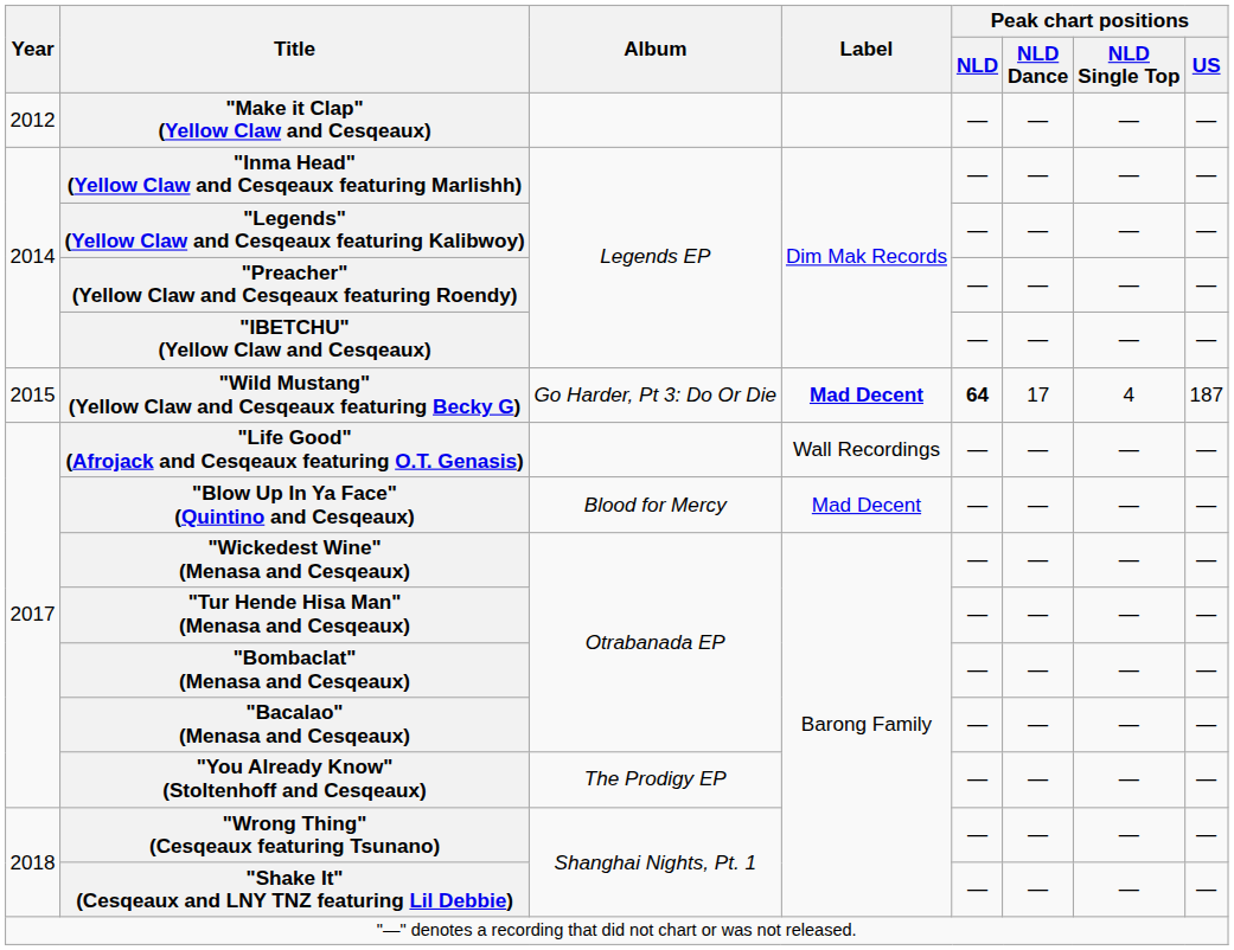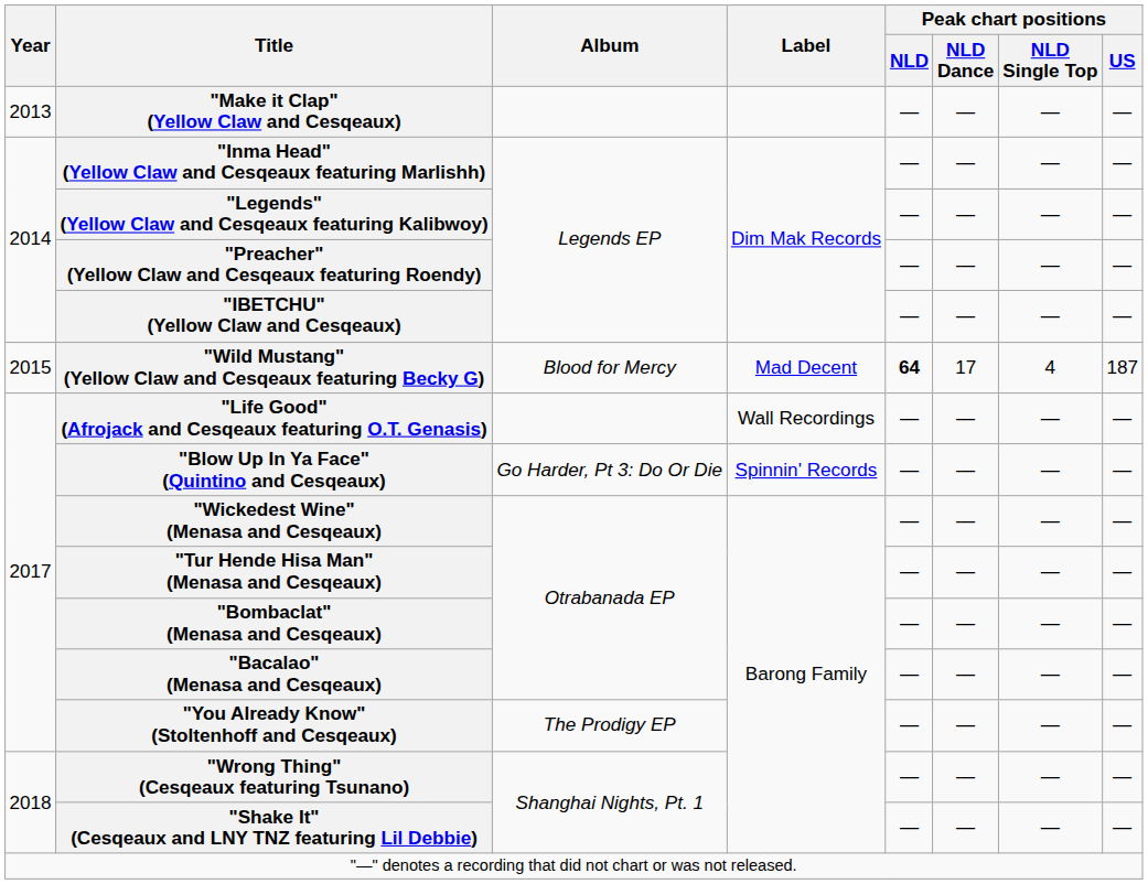"Make it Clap" (Yellow Claw and Cesqeaux) | Year: 2012 -> 2013
"Wild Mustang" (Yellow Claw and Cesqeaux featuring Becky G) | Album: Go Harder, Pt 3: Do Or Die -> Blood for Mercy
"Wild Mustang" (Yellow Claw and Cesqeaux featuring Becky G) | Label: bold -> normal
"Blow Up In Ya Face" (Quintino and Cesqeaux) | Album: Blood for Mercy -> Go Harder, Pt 3: Do Or Die
"Blow Up In Ya Face" (Quintino and Cesqeaux) | Label: Mad Decent -> Spinnin' Records
